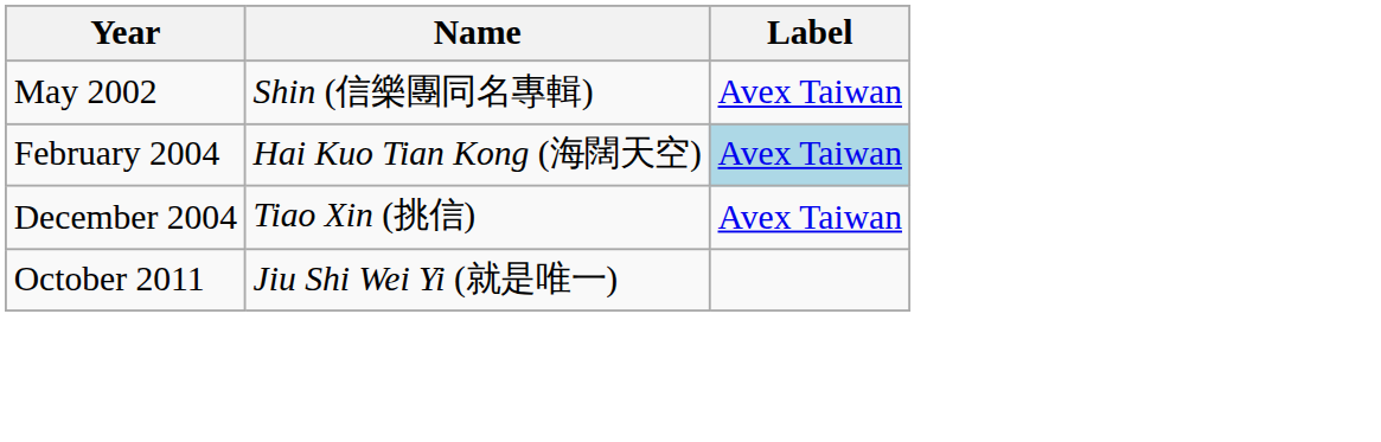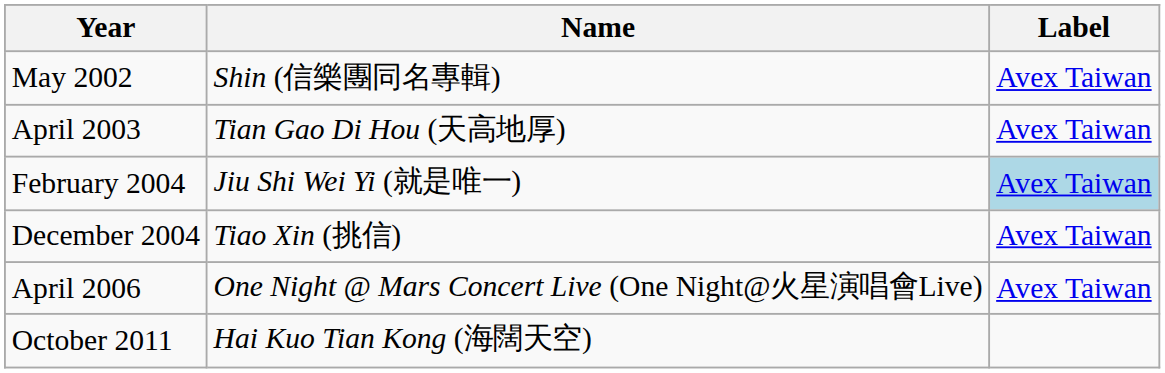+ row: April 2003 | Tian Gao Di Hou (天高地厚) | Avex Taiwan
February 2004 | Name: Hai Kuo Tian Kong (海闊天空) -> Jiu Shi Wei Yi (就是唯一)
+ row: April 2006 | One Night @ Mars Concert Live (One Night@火星演唱會Live) | Avex Taiwan
October 2011 | Name: Jiu Shi Wei Yi (就是唯一) -> Hai Kuo Tian Kong (海闊天空)
